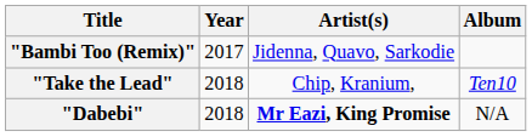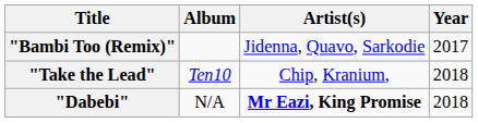columns swapped: Year <-> Album
